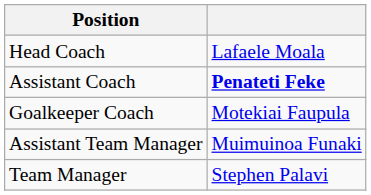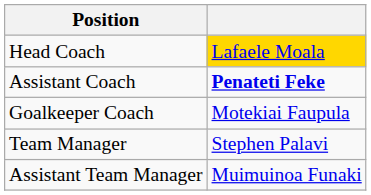Head Coach | column 2: no background -> gold background
rows swapped: Team Manager <-> Assistant Team Manager
